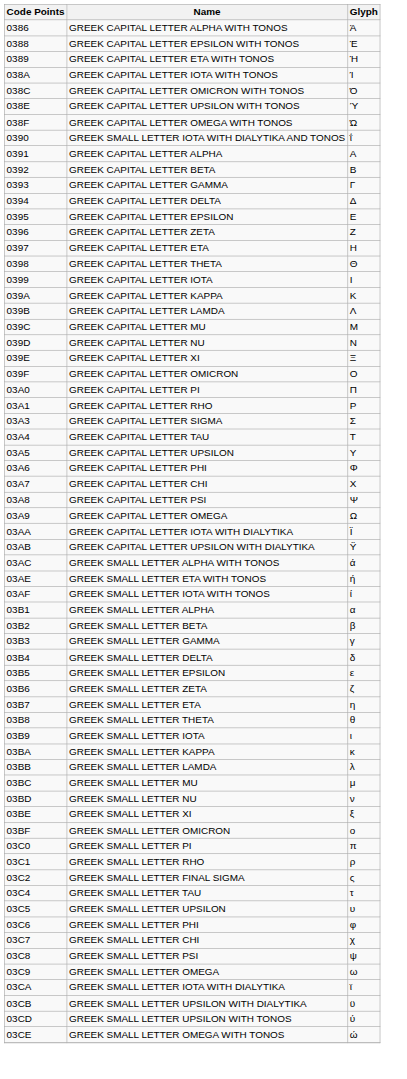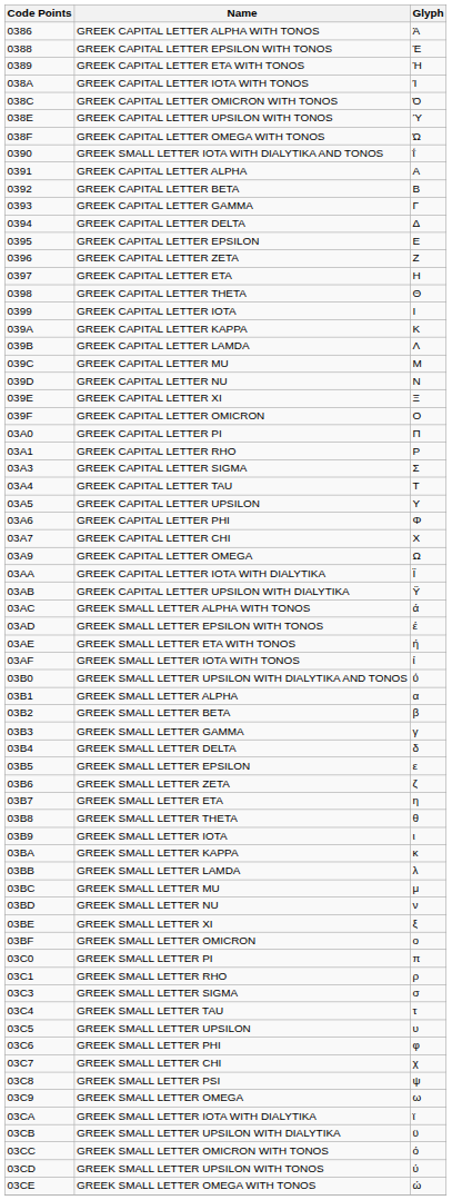- row: 03A8 | GREEK CAPITAL LETTER PSI | Ψ
+ row: 03AD | GREEK SMALL LETTER EPSILON WITH TONOS | έ
+ row: 03B0 | GREEK SMALL LETTER UPSILON WITH DIALYTIKA AND TONOS | ΰ
- row: 03C2 | GREEK SMALL LETTER FINAL SIGMA | ς
+ row: 03C3 | GREEK SMALL LETTER SIGMA | σ
+ row: 03CC | GREEK SMALL LETTER OMICRON WITH TONOS | ό
